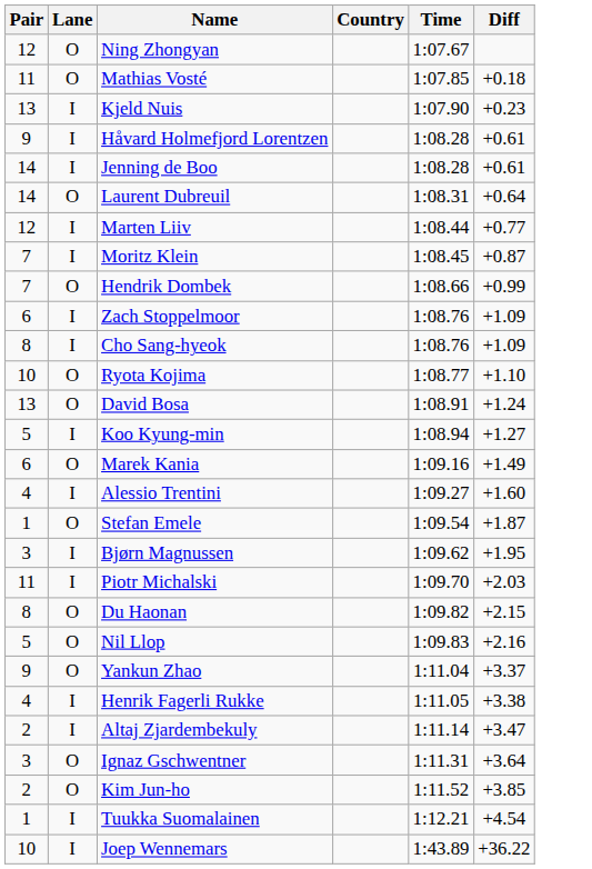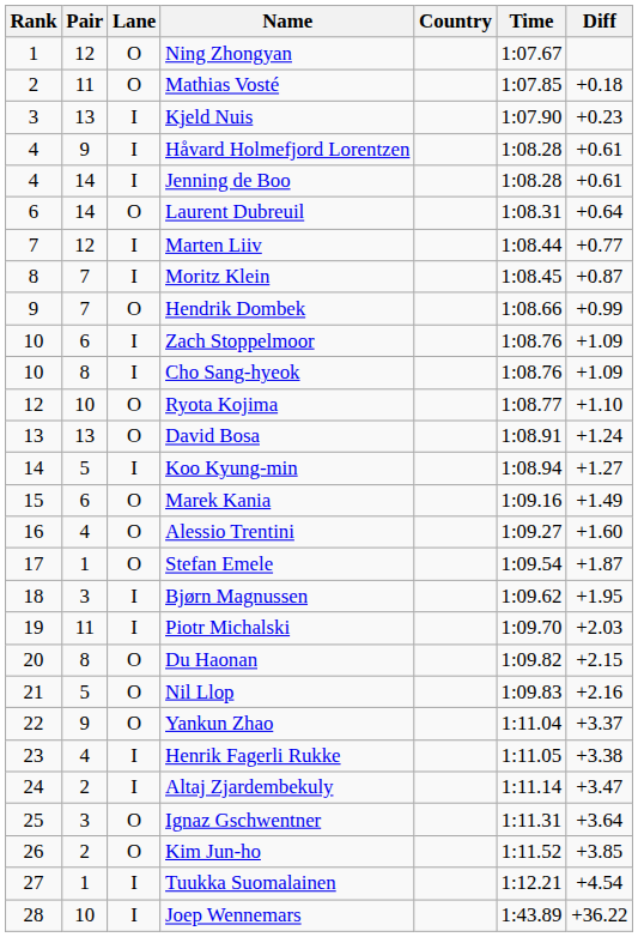+ column: Rank | 1 | 2 | 3 | 4 | 4 | 6 | 7 | 8 | 9 | 10 | 10 | 12 | 13 | 14 | 15 | 16 | 17 | 18 | 19 | 20 | 21 | 22 | 23 | 24 | 25 | 26 | 27 | 28
Alessio Trentini | Lane: I -> O
